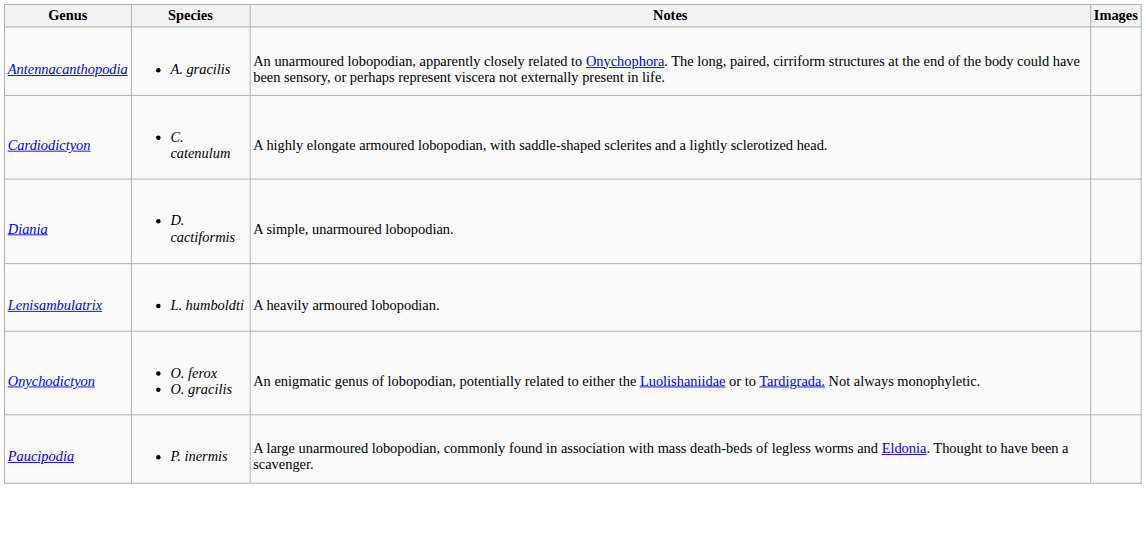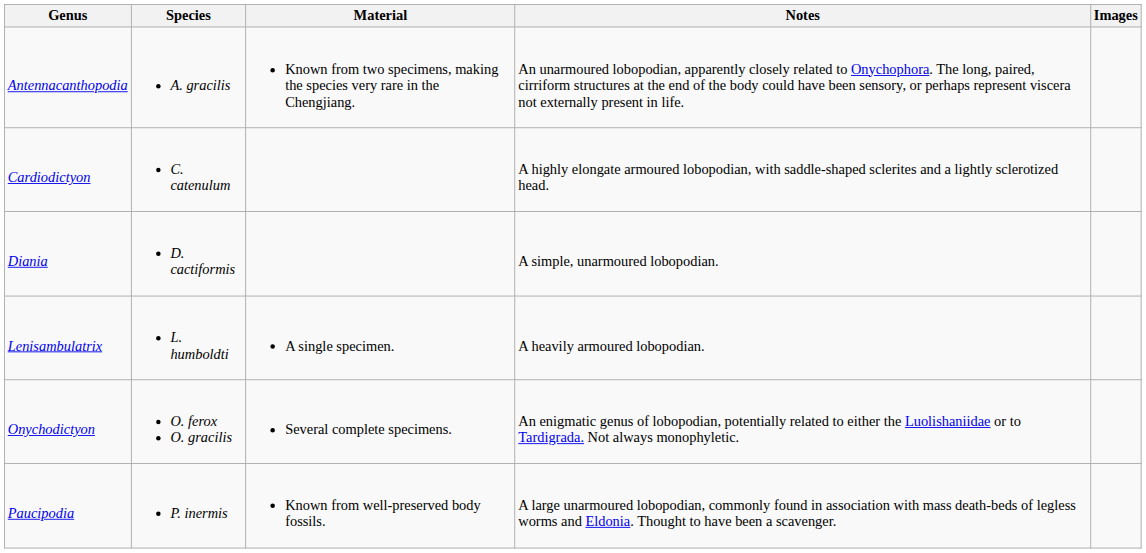+ column: Material | Known from two specimens, making the species very rare in the Chengjiang. | A single specimen. | Several complete specimens. | Known from well-preserved body fossils.
